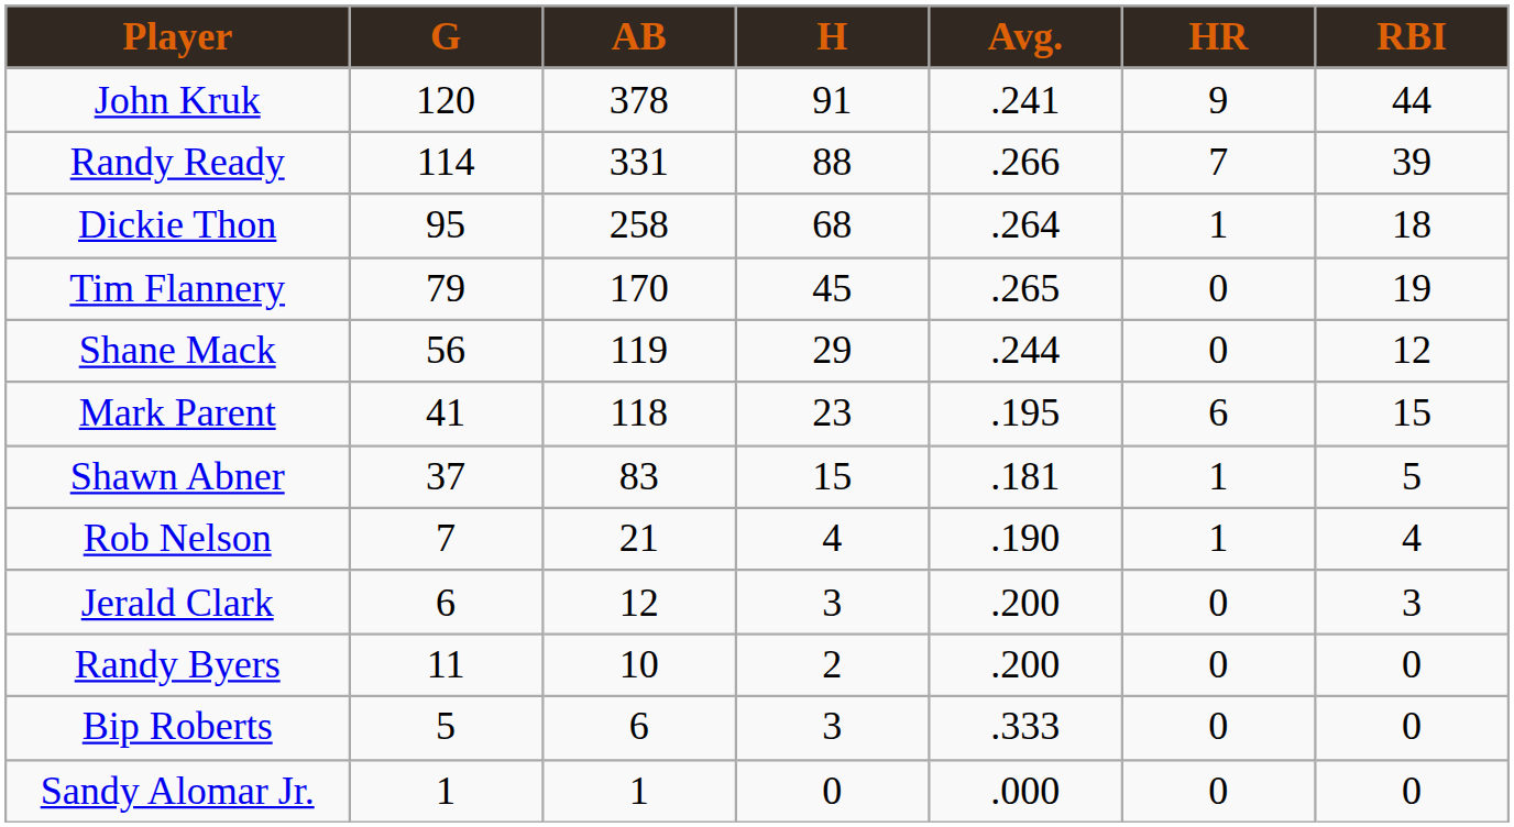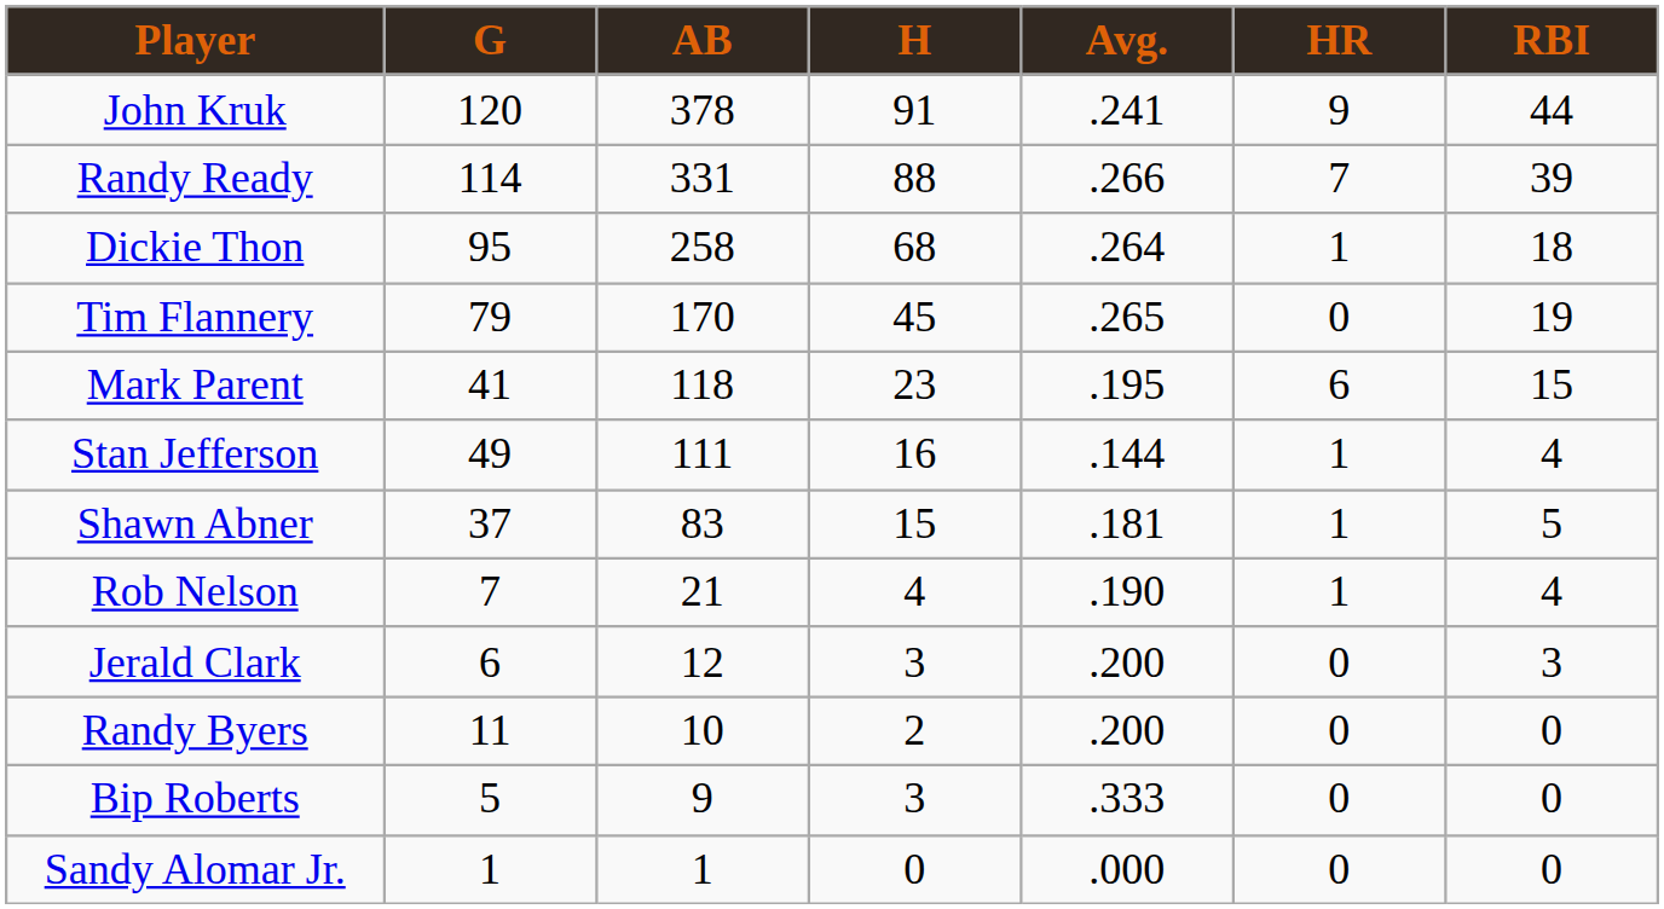- row: Shane Mack | 56 | 119 | 29 | .244 | 0 | 12
+ row: Stan Jefferson | 49 | 111 | 16 | .144 | 1 | 4
Bip Roberts | AB: 6 -> 9
